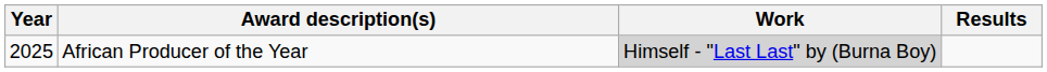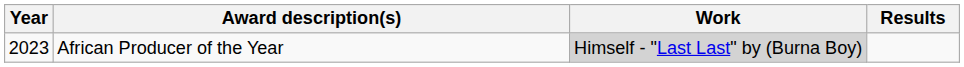African Producer of the Year | Year: 2025 -> 2023
